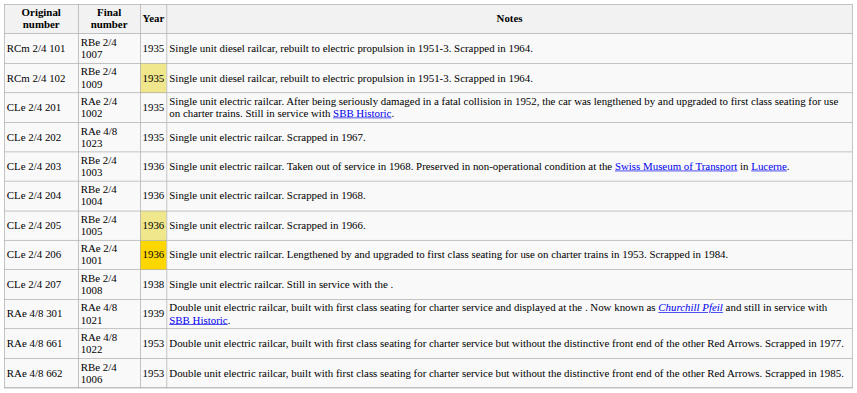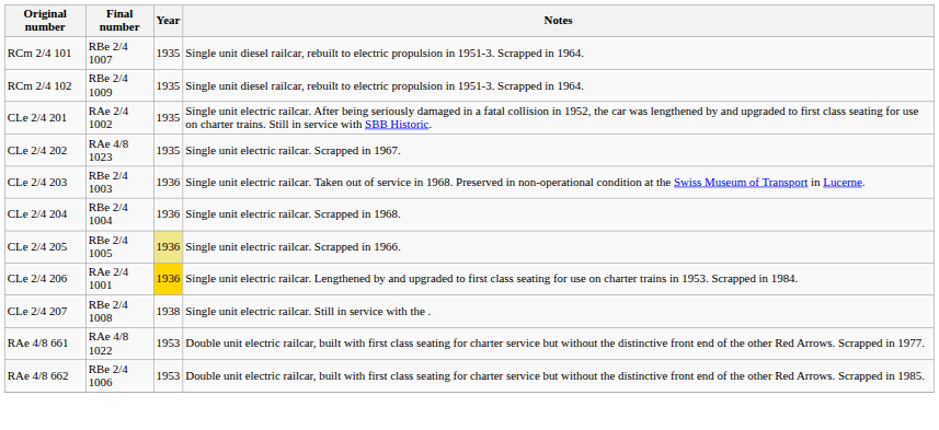RCm 2/4 102 | Year: khaki background -> no background
- row: RAe 4/8 301 | RAe 4/8 1021 | 1939 | Double unit electric railcar, built with first class seating for charter service and displayed at the . Now known as Churchill Pfeil and still in service with SBB Historic.
